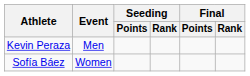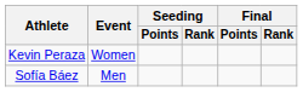Kevin Peraza | Event: Men -> Women
Sofía Báez | Event: Women -> Men
